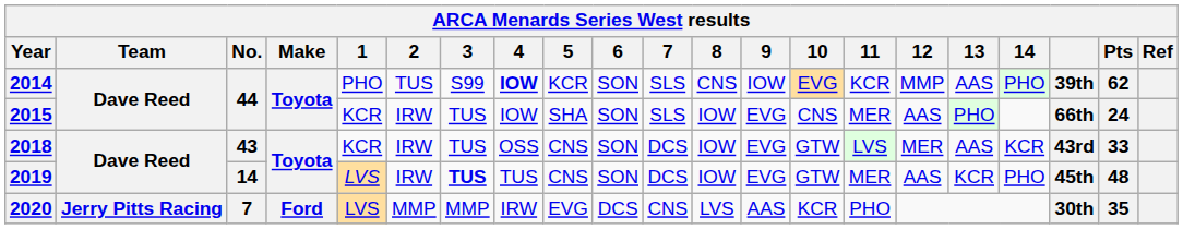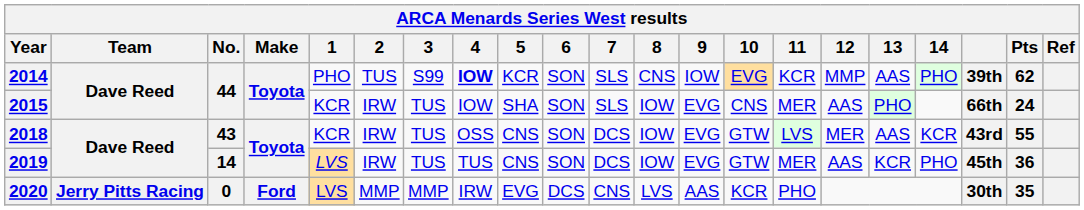2018 | Pts: 33 -> 55
2019 | 3: bold -> normal
2019 | Pts: 48 -> 36
2020 | No.: 7 -> 0
